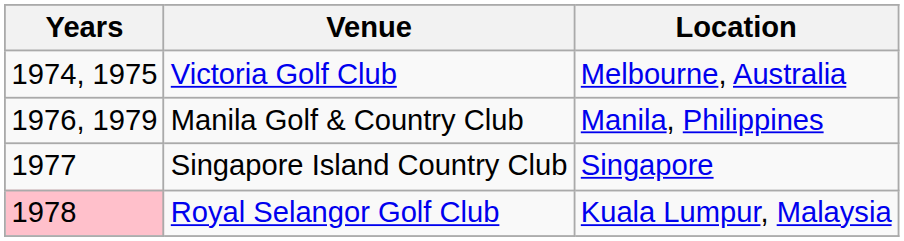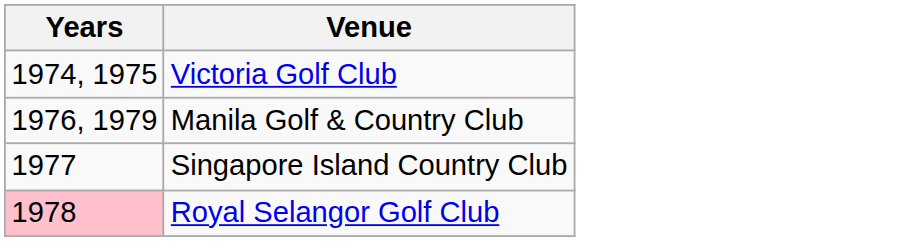- column: Location | Melbourne, Australia | Manila, Philippines | Singapore | Kuala Lumpur, Malaysia
